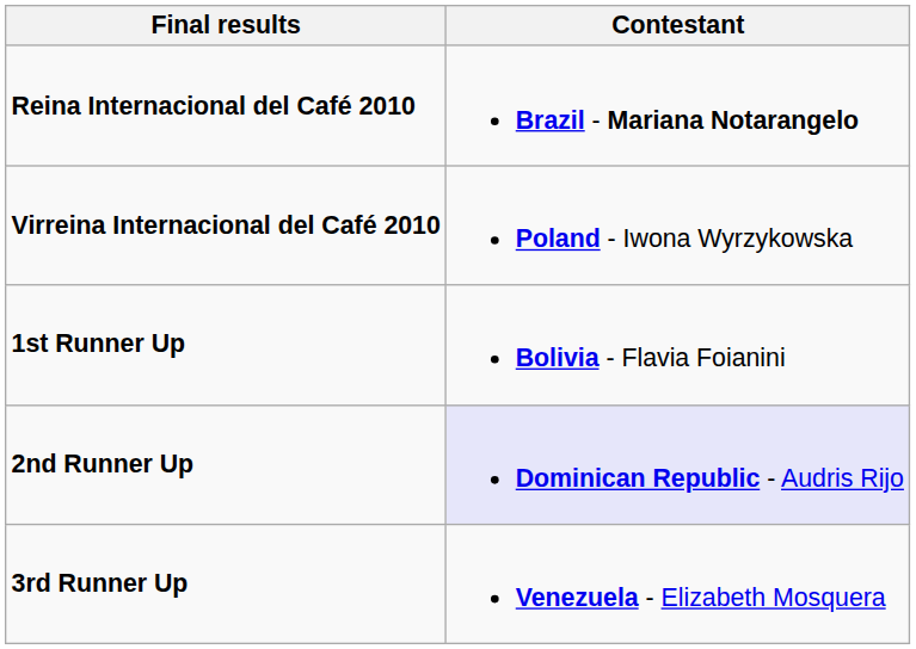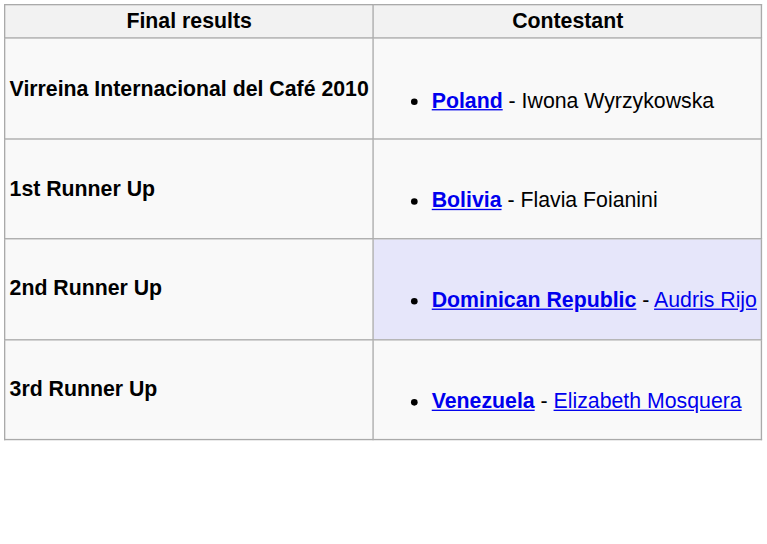- row: Reina Internacional del Café 2010 | Brazil - Mariana Notarangelo
